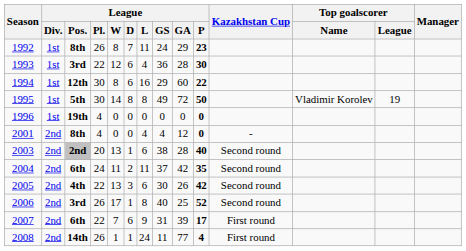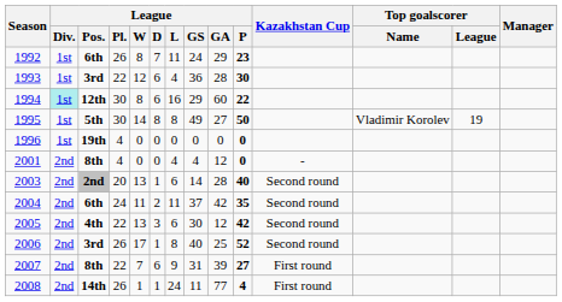1992 | League / Pos.: 8th -> 6th
1994 | League / Div.: no background -> paleturquoise background
1995 | League / GA: 72 -> 27
2003 | League / GS: 38 -> 14
2005 | League / GA: 26 -> 12
2007 | League / Pos.: 6th -> 8th
2007 | League / P: 17 -> 27
